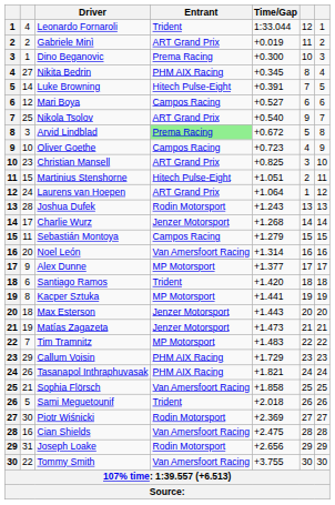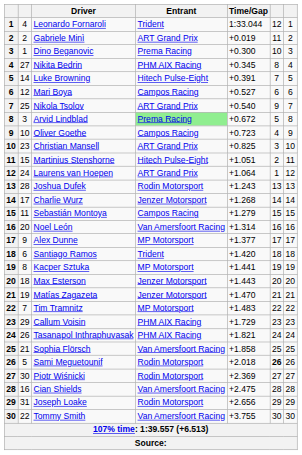Matías Zagazeta | Time/Gap: +1.473 -> +1.470
Sami Meguetounif | Entrant: Trident -> Rodin Motorsport
Sami Meguetounif | column 6: normal -> bold
